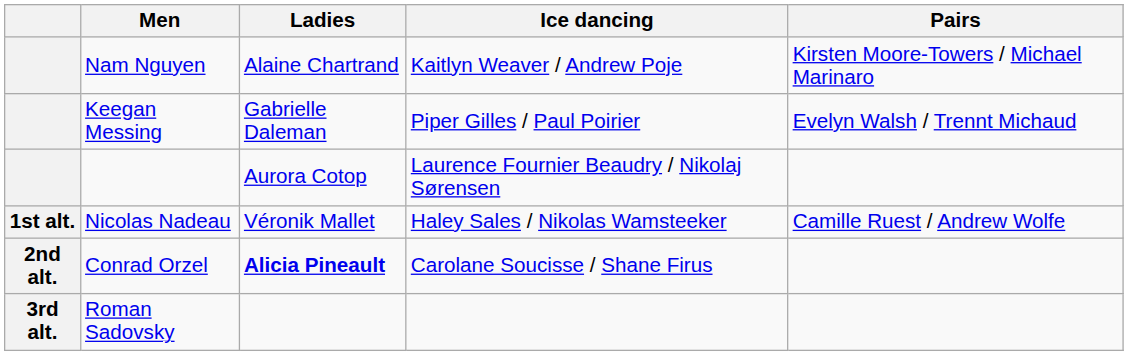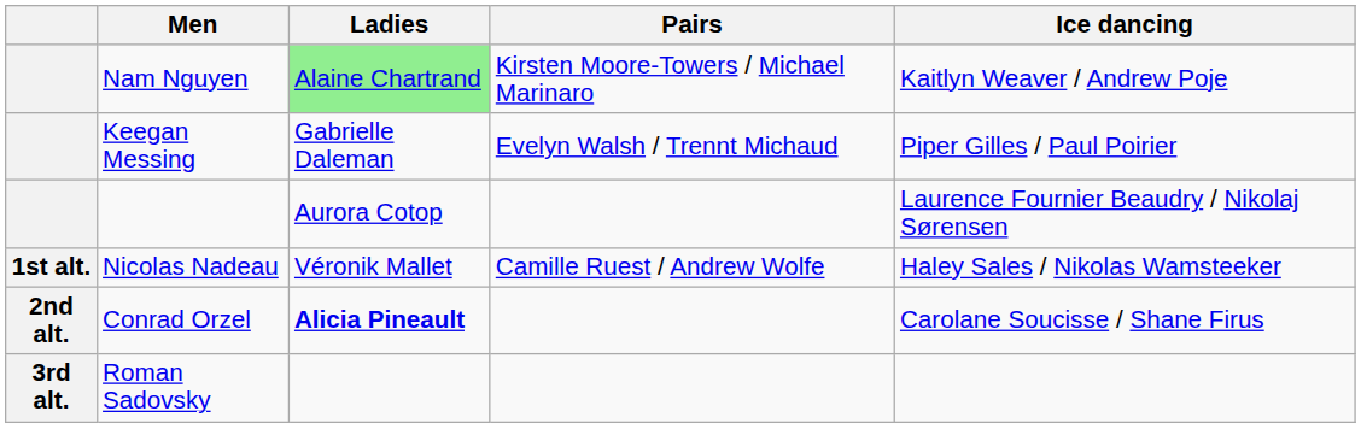columns swapped: Pairs <-> Ice dancing
Nam Nguyen | Ladies: no background -> lightgreen background
